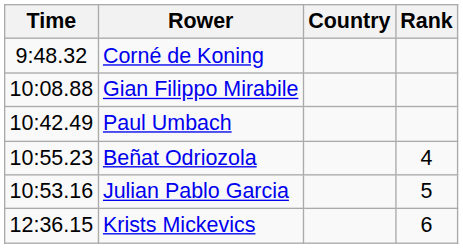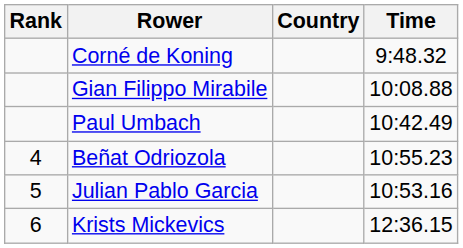columns swapped: Rank <-> Time
